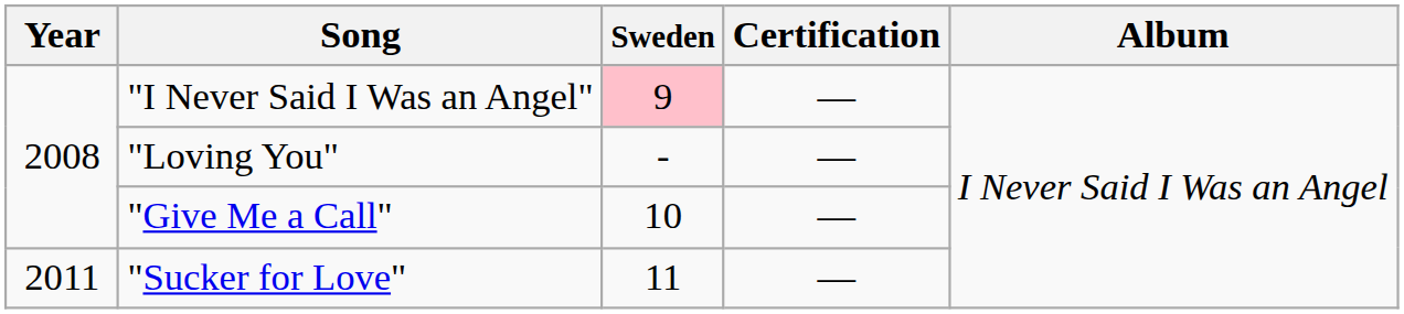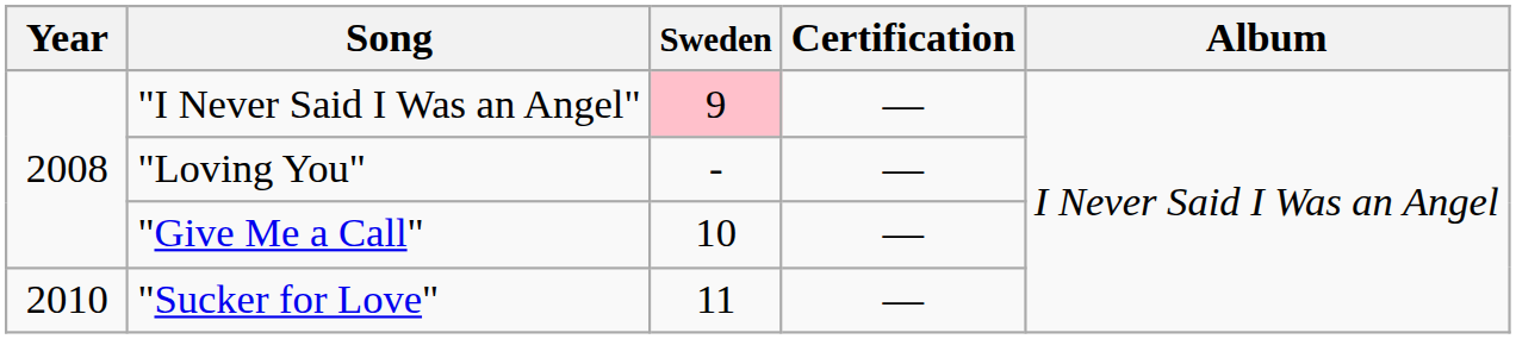"Sucker for Love" | Year: 2011 -> 2010
